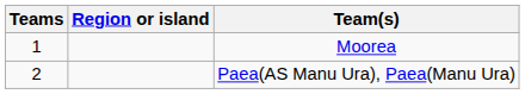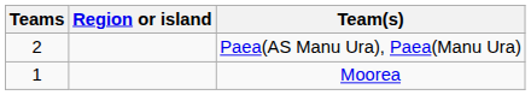rows swapped: Paea(AS Manu Ura), Paea(Manu Ura) <-> Moorea
